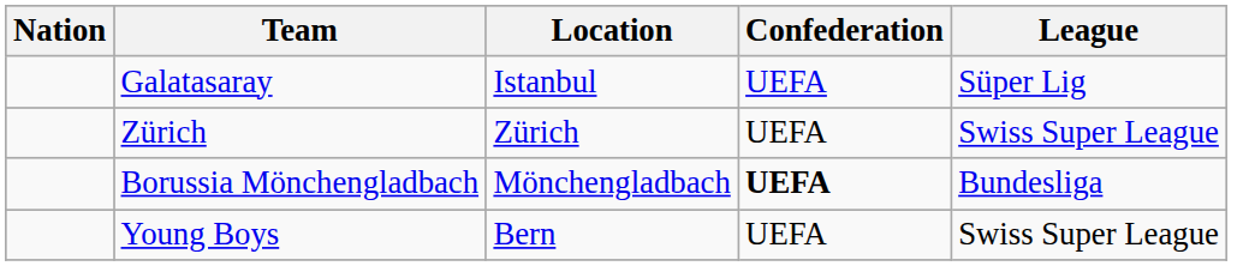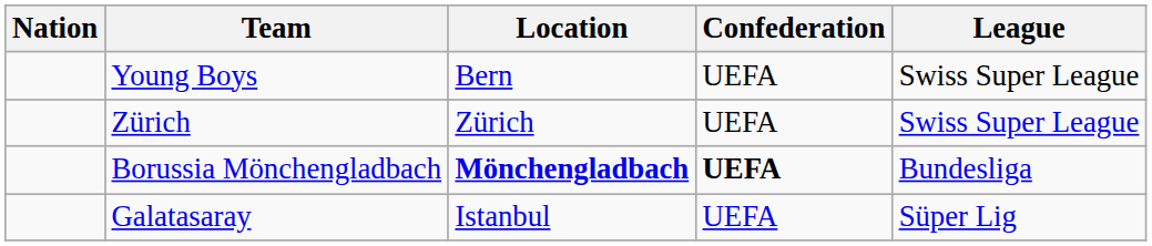rows swapped: Galatasaray <-> Young Boys
Borussia Mönchengladbach | Location: normal -> bold
